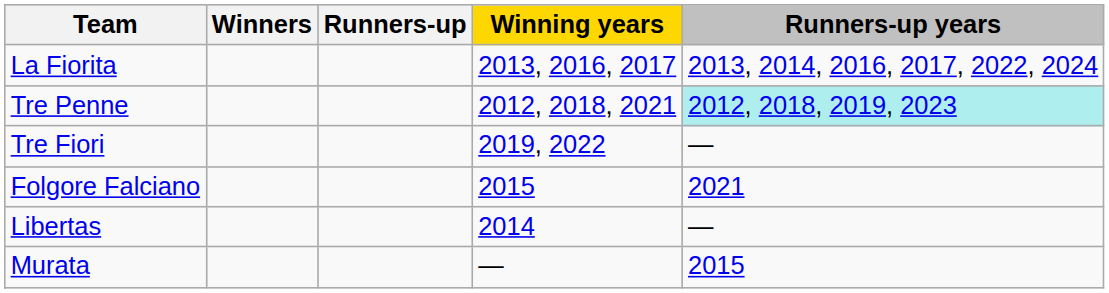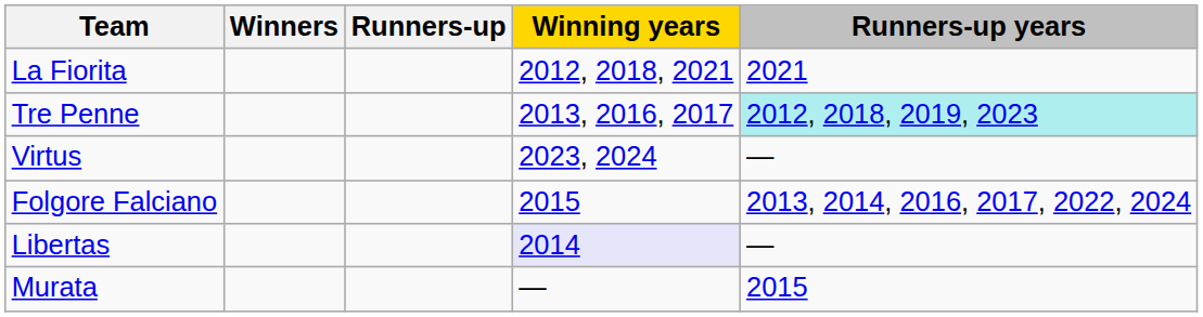La Fiorita | Winning years: 2013, 2016, 2017 -> 2012, 2018, 2021
La Fiorita | Runners-up years: 2013, 2014, 2016, 2017, 2022, 2024 -> 2021
Tre Penne | Winning years: 2012, 2018, 2021 -> 2013, 2016, 2017
- row: Tre Fiori | 2019, 2022 | —
+ row: Virtus | 2023, 2024 | —
Folgore Falciano | Runners-up years: 2021 -> 2013, 2014, 2016, 2017, 2022, 2024
Libertas | Winning years: no background -> lavender background
